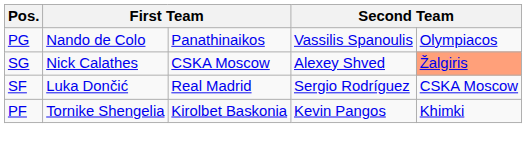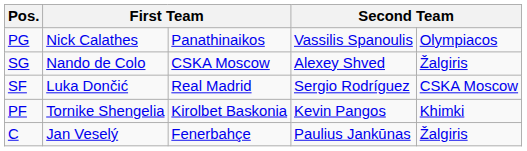PG | column 2: Nando de Colo -> Nick Calathes
SG | column 2: Nick Calathes -> Nando de Colo
SG | column 5: lightsalmon background -> no background
+ row: C | Jan Veselý | Fenerbahçe | Paulius Jankūnas | Žalgiris
